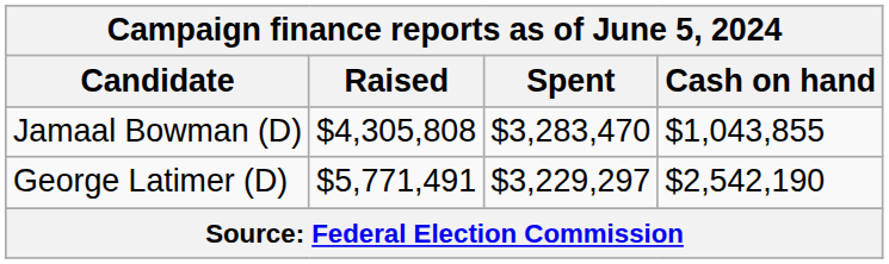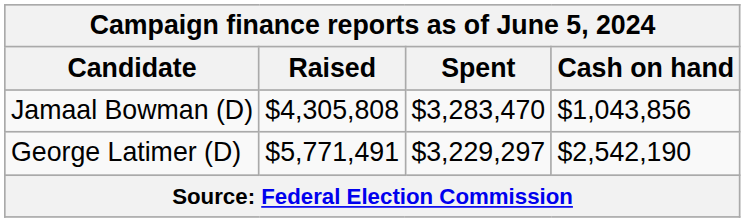Jamaal Bowman (D) | Cash on hand: $1,043,855 -> $1,043,856
